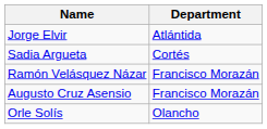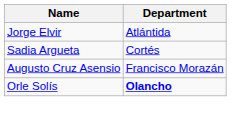- row: Ramón Velásquez Názar | Francisco Morazán
Orle Solís | Department: normal -> bold
